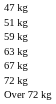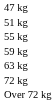+ row: 55 kg
- row: 67 kg
